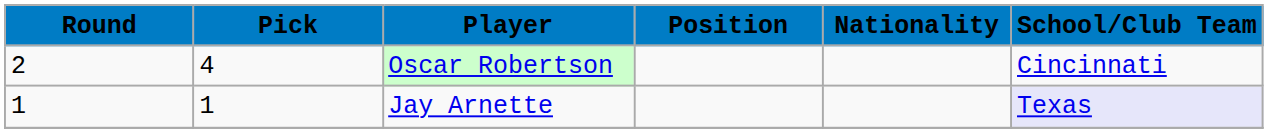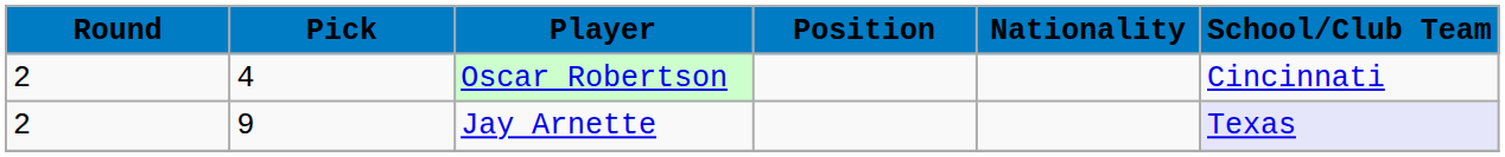Jay Arnette | Round: 1 -> 2
Jay Arnette | Pick: 1 -> 9
